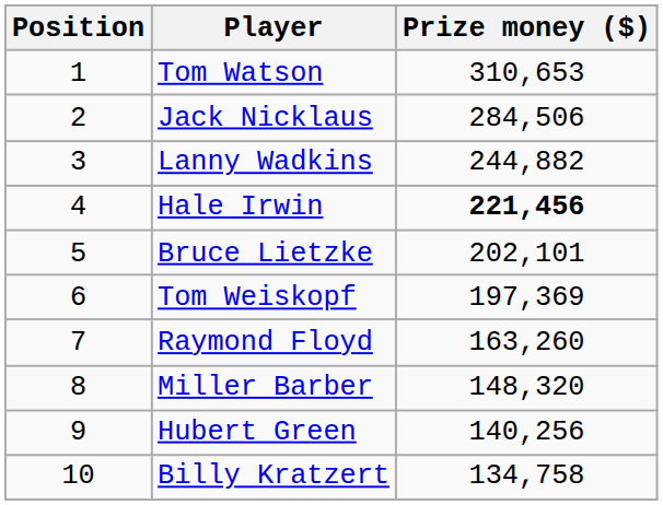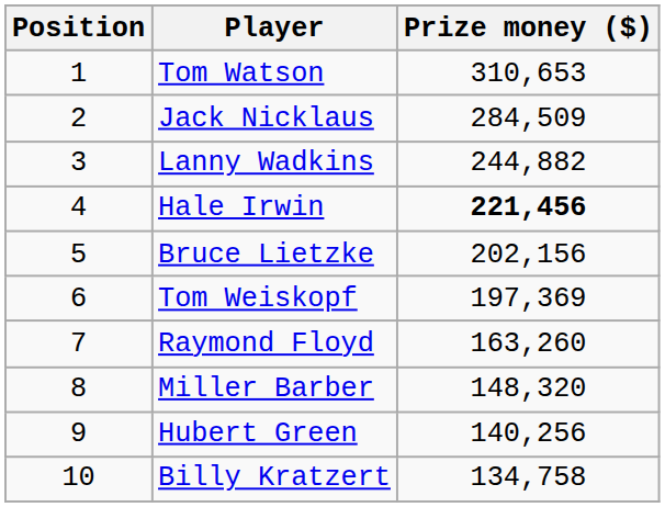Jack Nicklaus | Prize money ($): 284,506 -> 284,509
Bruce Lietzke | Prize money ($): 202,101 -> 202,156
